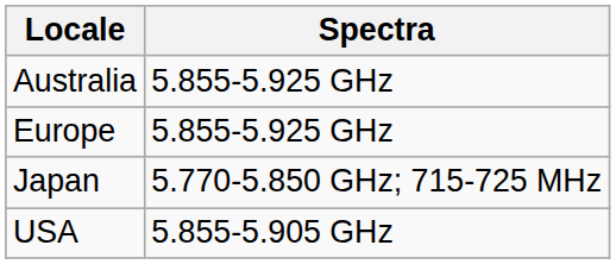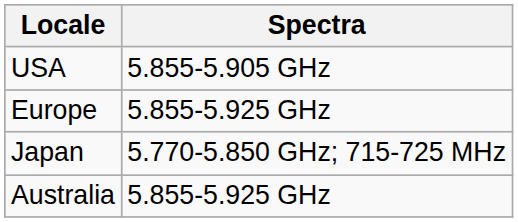rows swapped: USA <-> Australia
